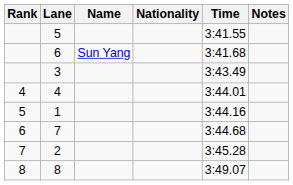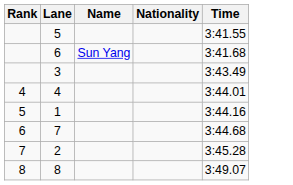- column: Notes
